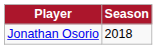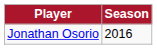Jonathan Osorio | Season: 2018 -> 2016
